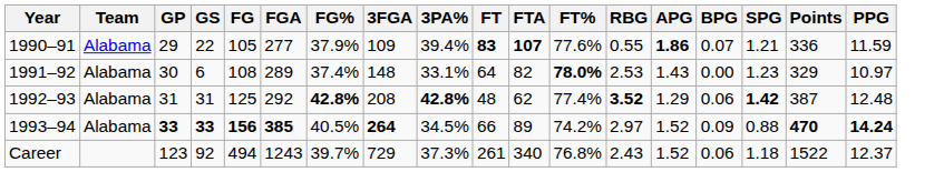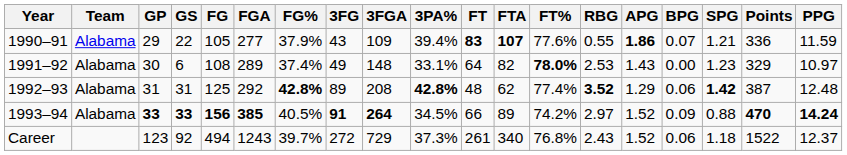+ column: 3FG | 43 | 49 | 89 | 91 | 272
